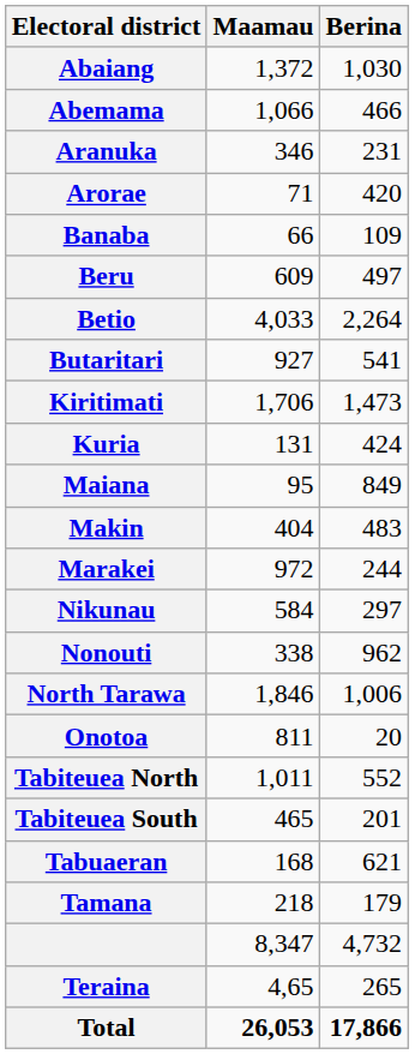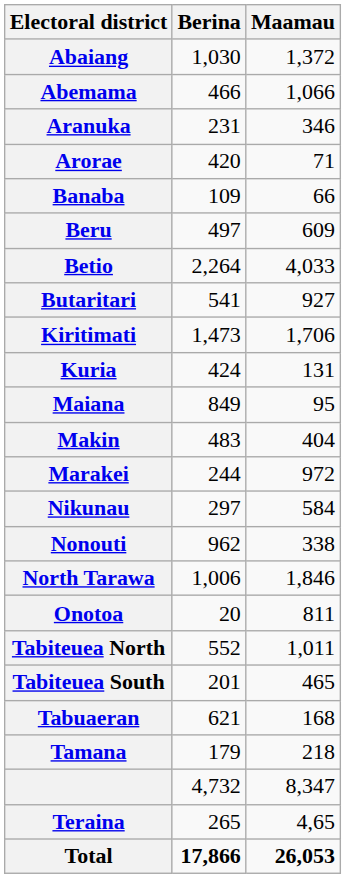columns swapped: Maamau <-> Berina
